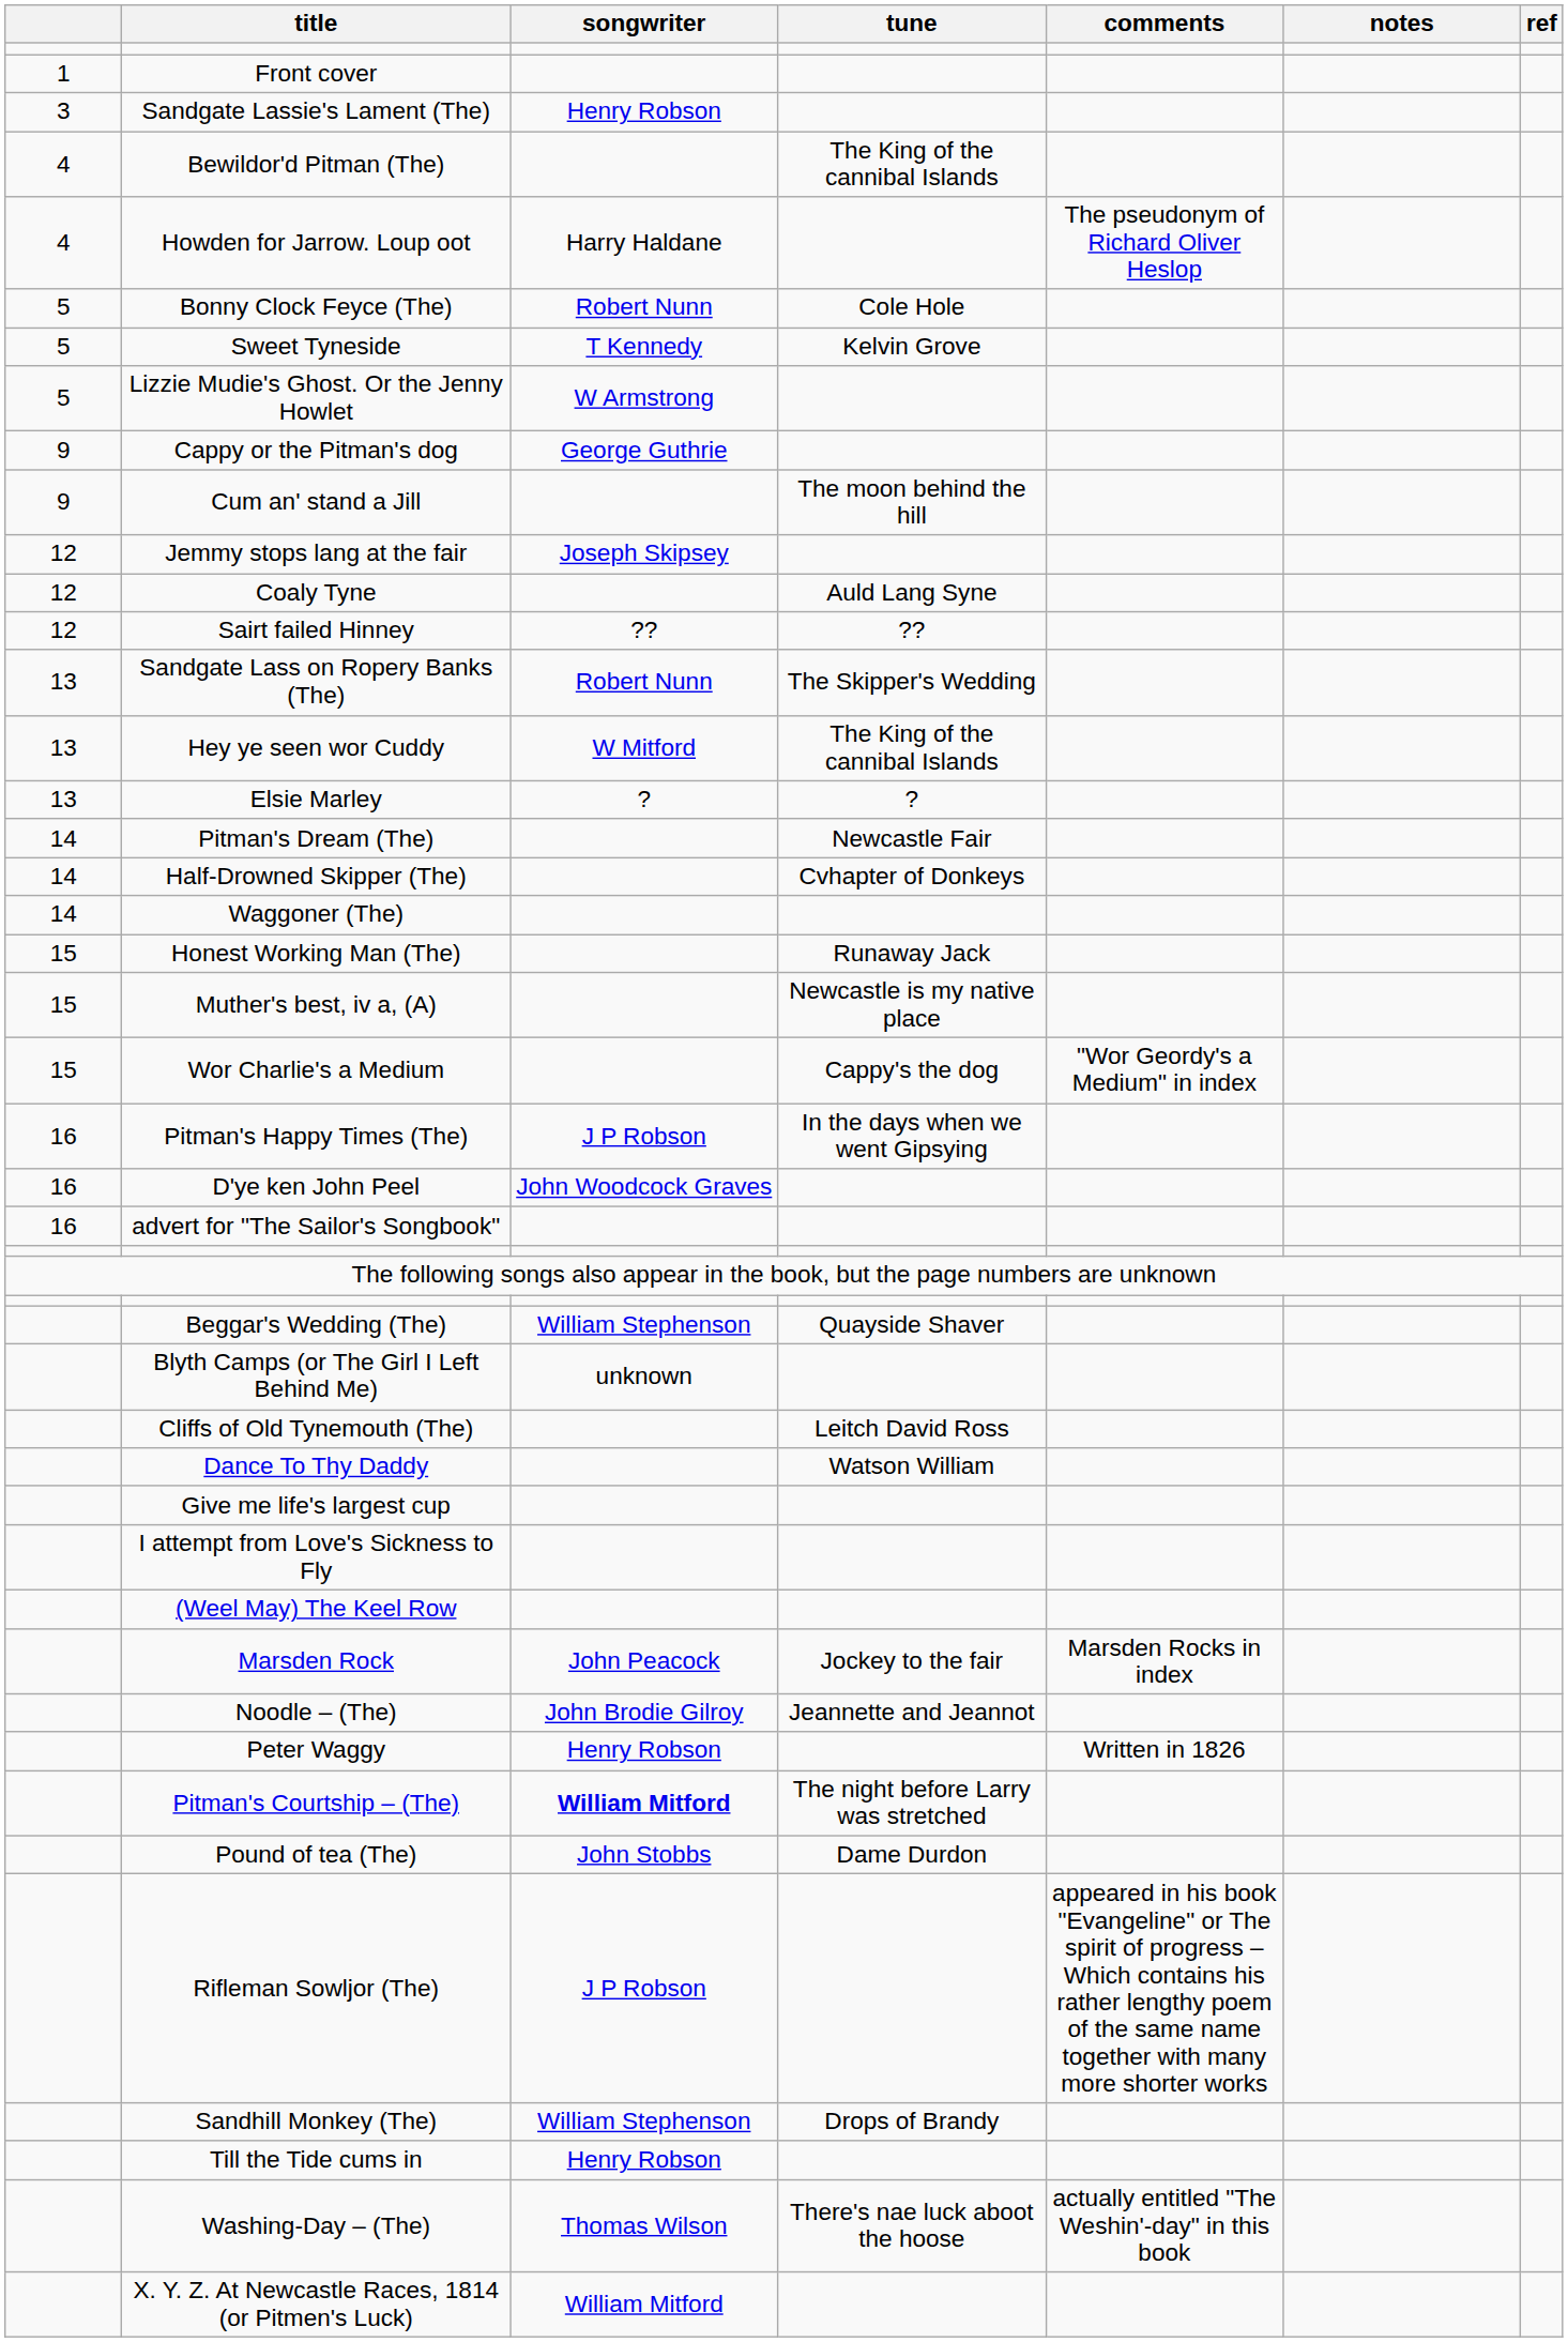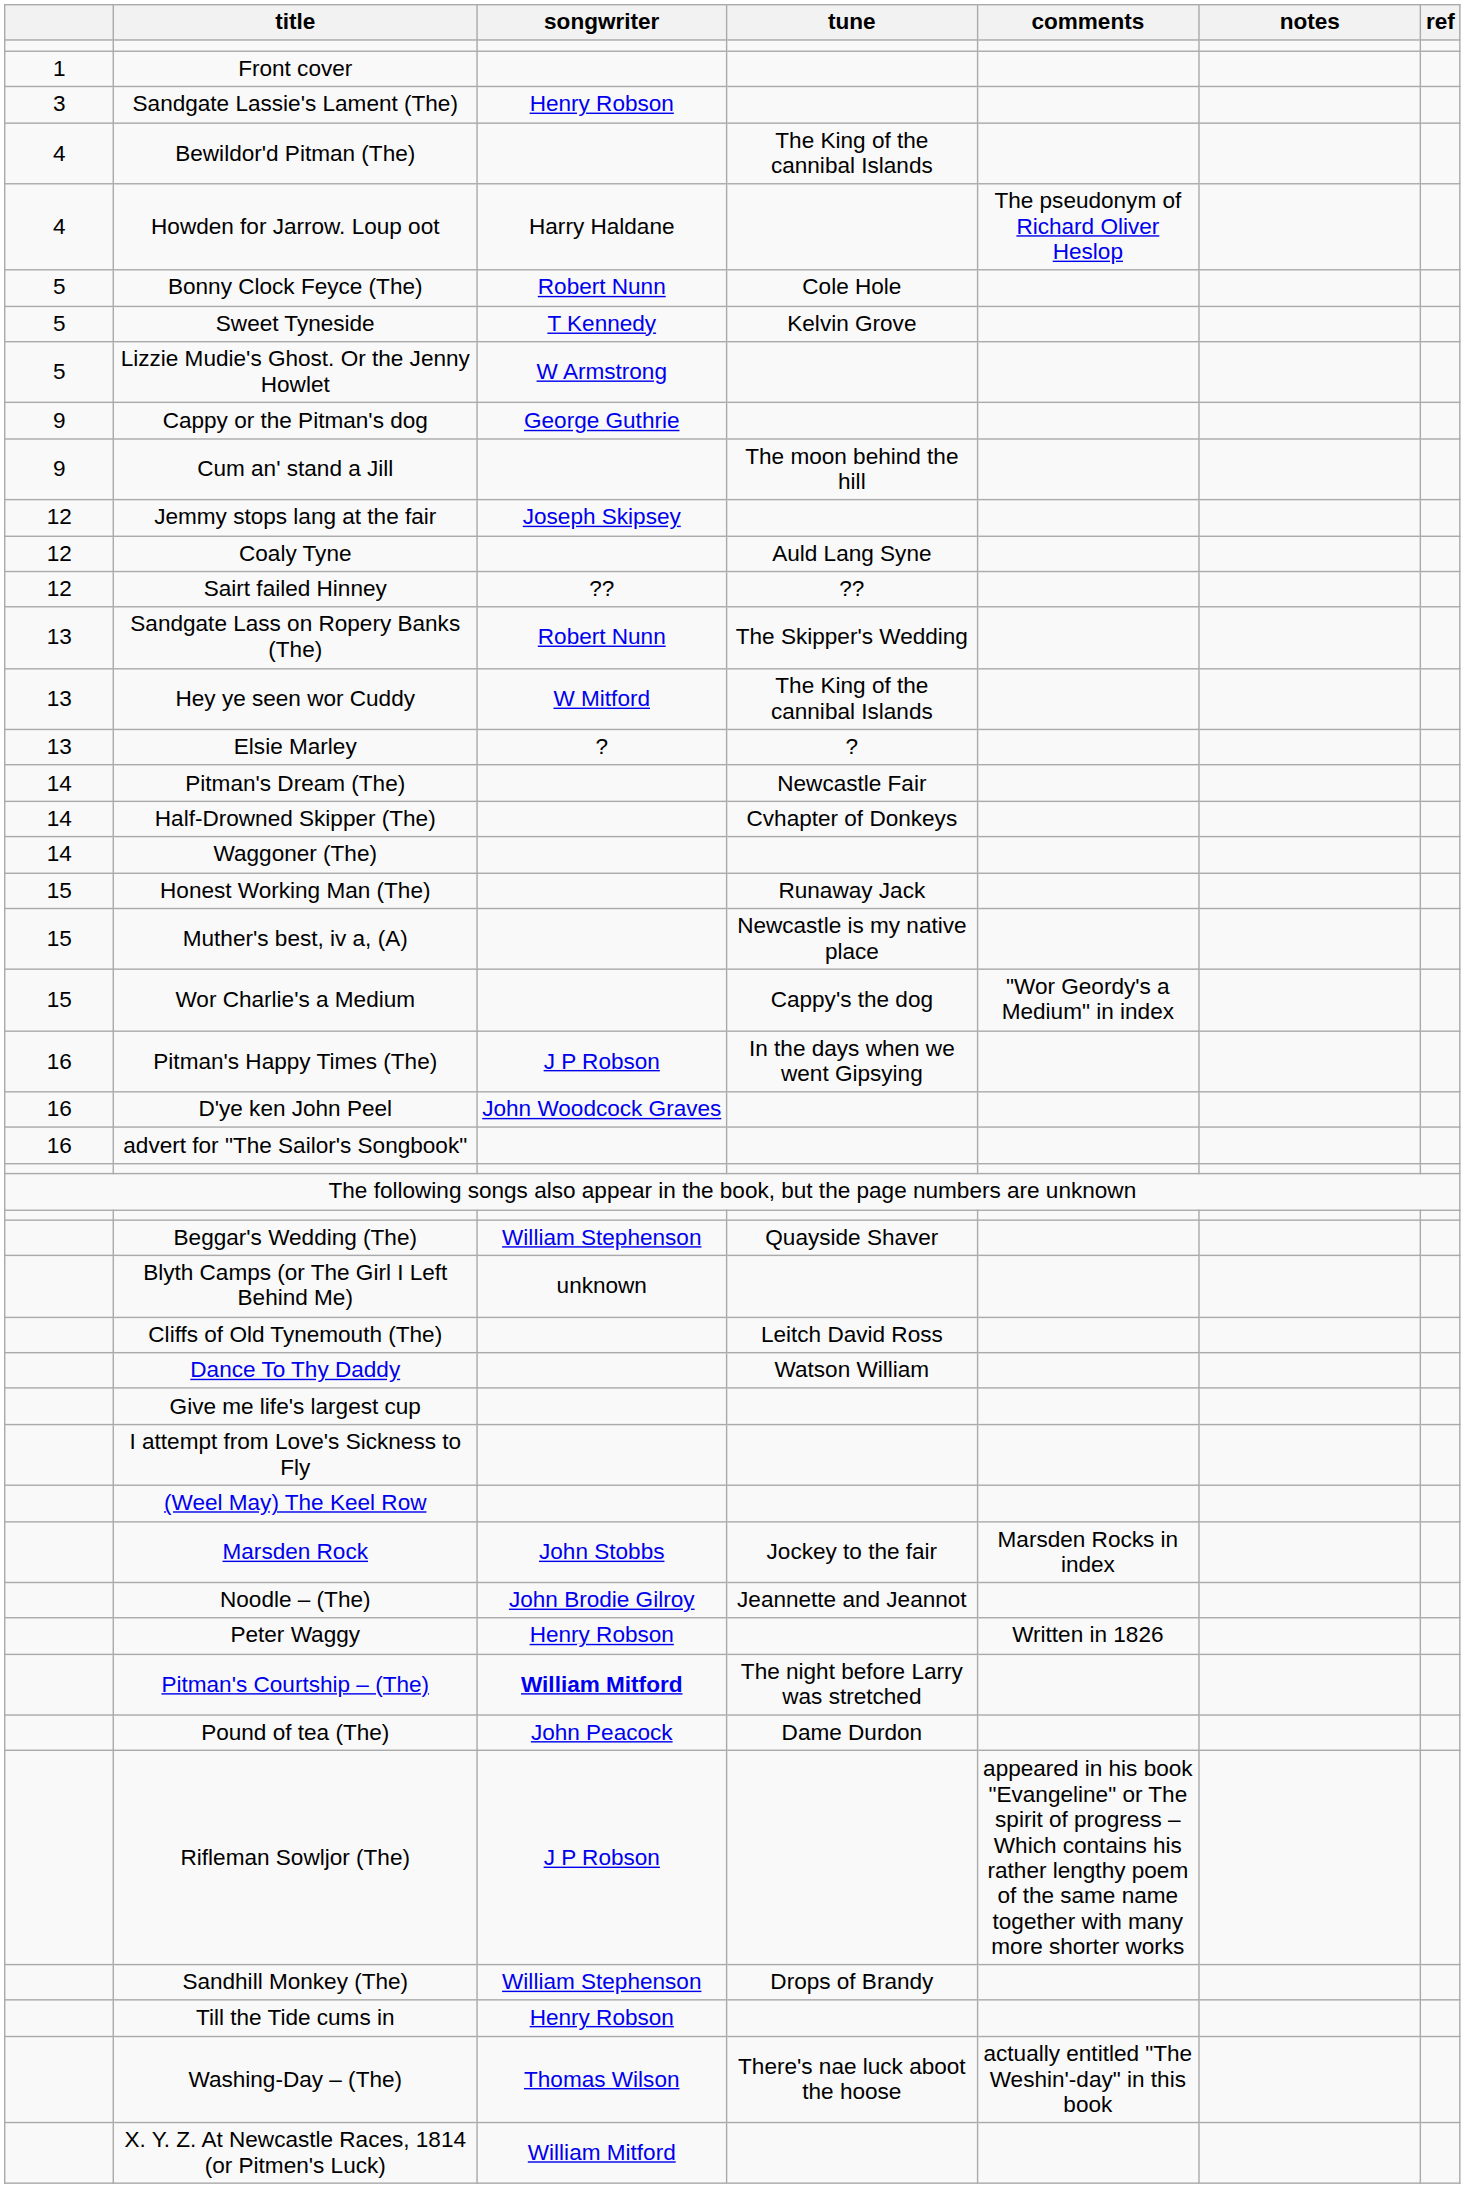Marsden Rock | songwriter: John Peacock -> John Stobbs
Pound of tea (The) | songwriter: John Stobbs -> John Peacock
